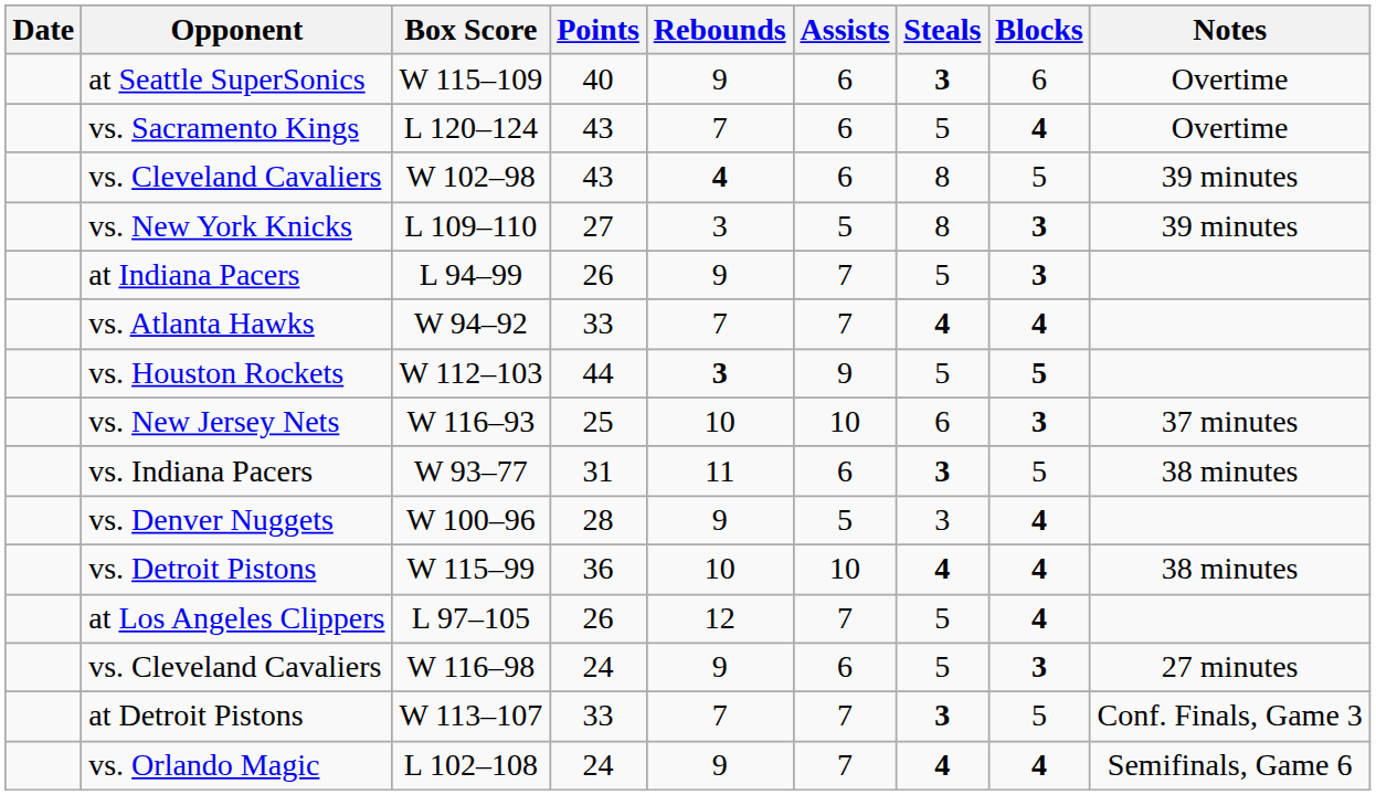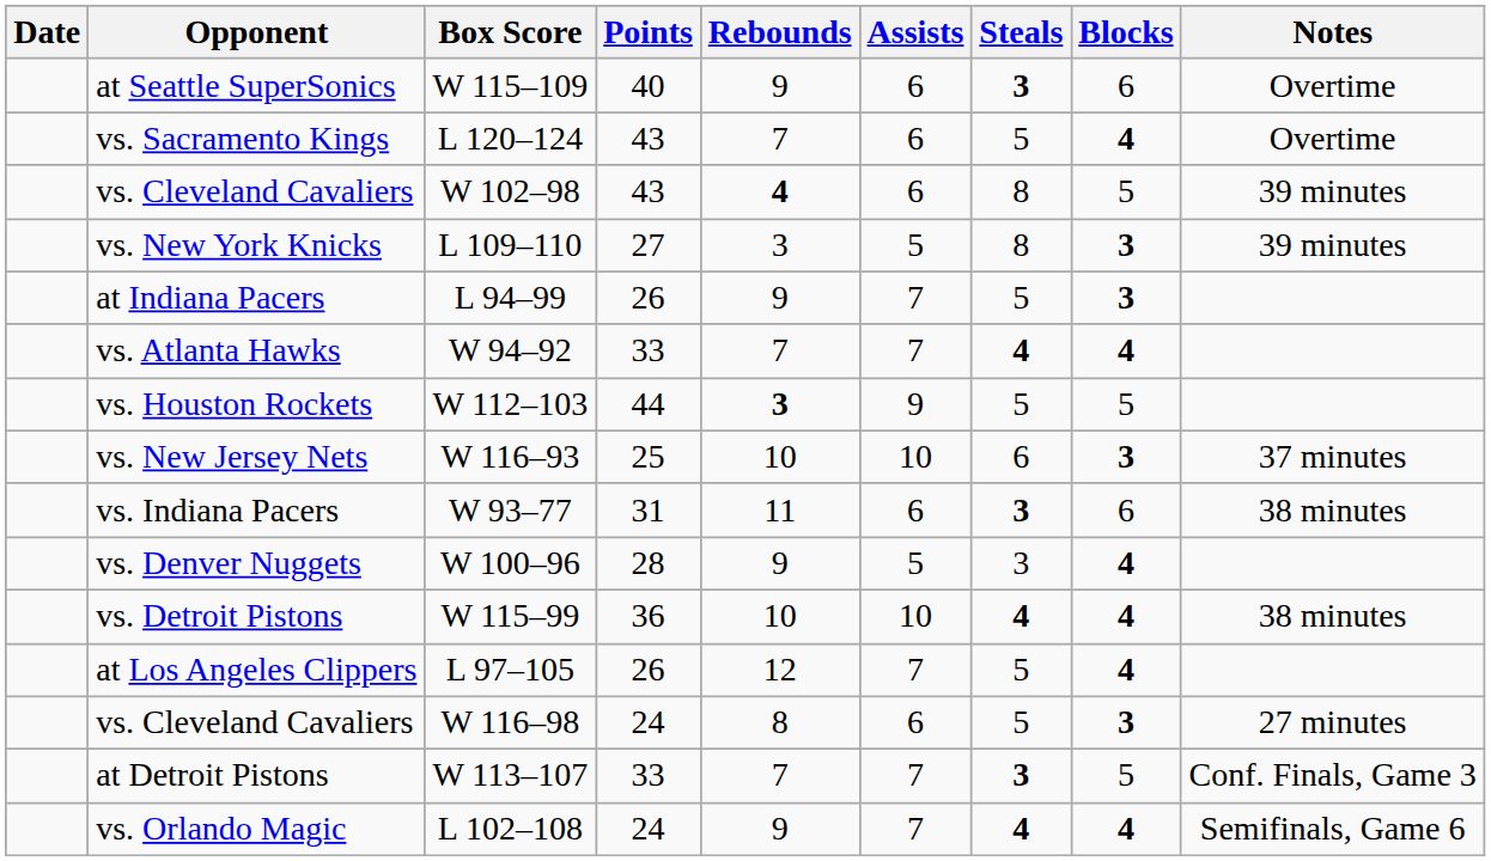vs. Houston Rockets | Blocks: bold -> normal
vs. Indiana Pacers | Blocks: 5 -> 6
vs. Cleveland Cavaliers / W 116–98 | Rebounds: 9 -> 8
